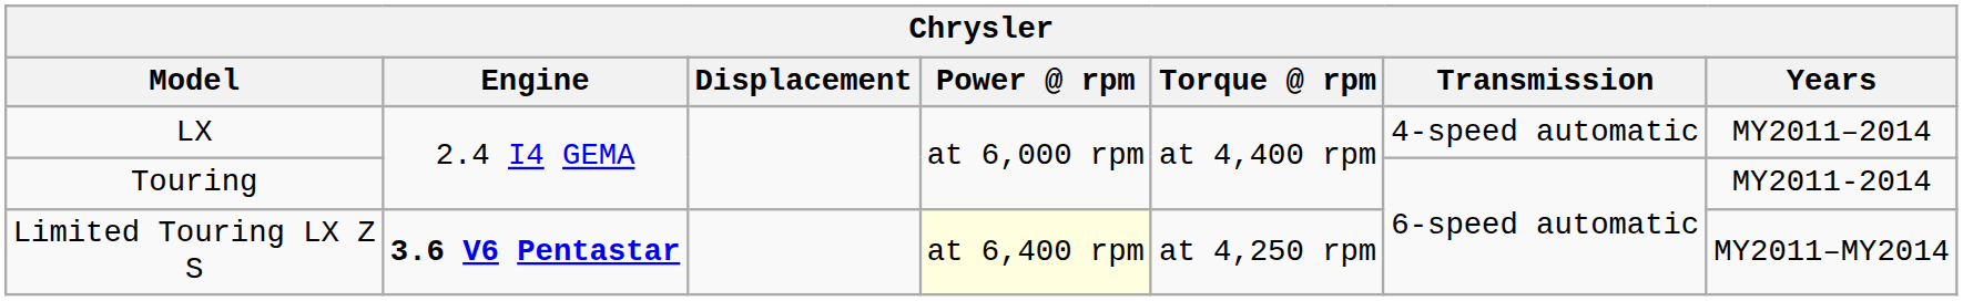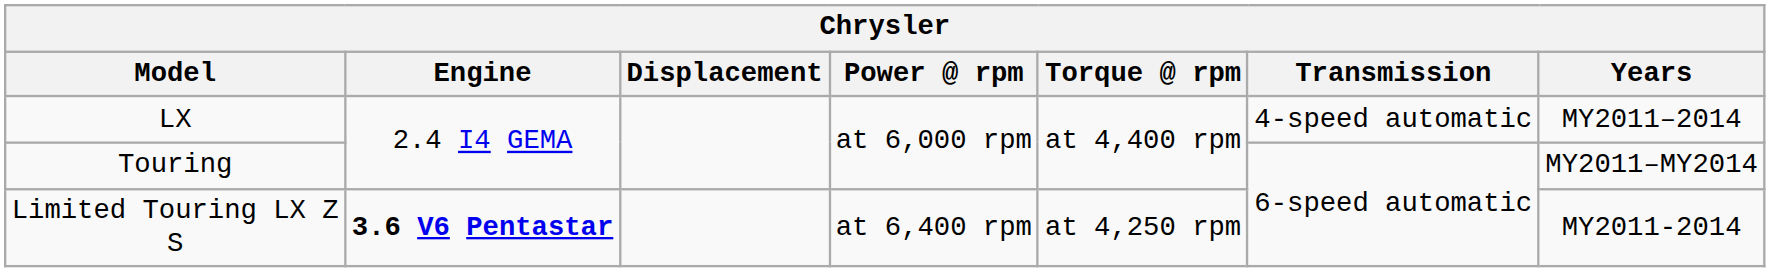Touring | Years: MY2011-2014 -> MY2011–MY2014
Limited Touring LX Z S | Power @ rpm: lightyellow background -> no background
Limited Touring LX Z S | Years: MY2011–MY2014 -> MY2011-2014
